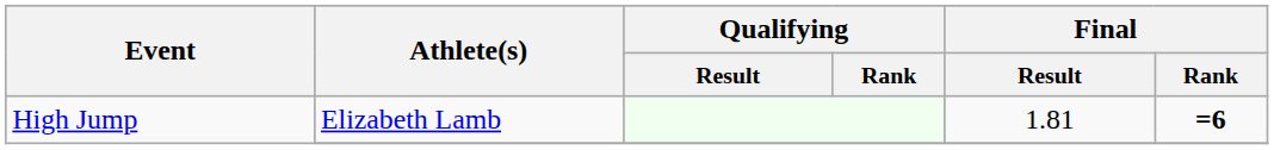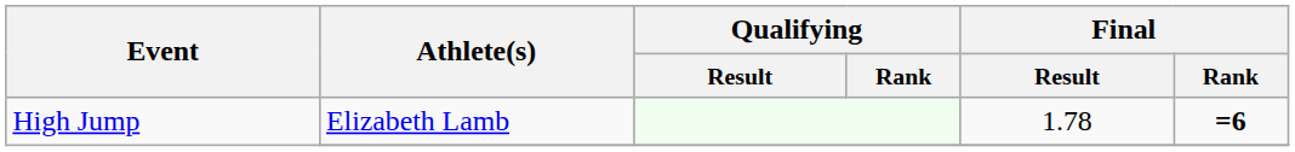High Jump / Elizabeth Lamb | Final / Result: 1.81 -> 1.78
